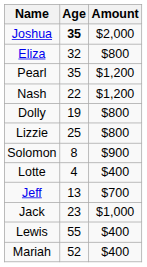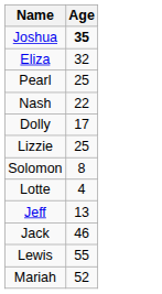- column: Amount | $2,000 | $800 | $1,200 | $1,200 | $800 | $800 | $900 | $400 | $700 | $1,000 | $400 | $400
Pearl | Age: 35 -> 25
Dolly | Age: 19 -> 17
Jack | Age: 23 -> 46
